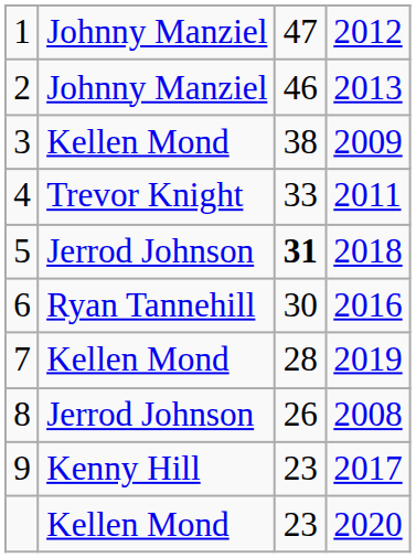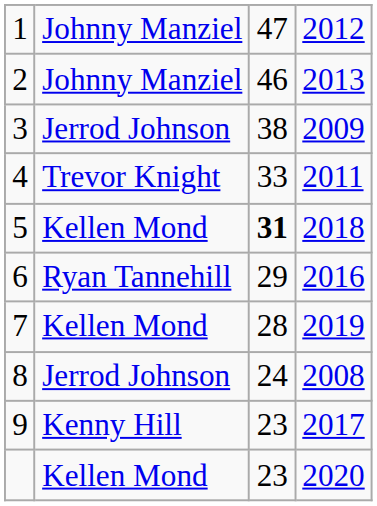3 | column 2: Kellen Mond -> Jerrod Johnson
5 | column 2: Jerrod Johnson -> Kellen Mond
6 | column 3: 30 -> 29
8 | column 3: 26 -> 24
